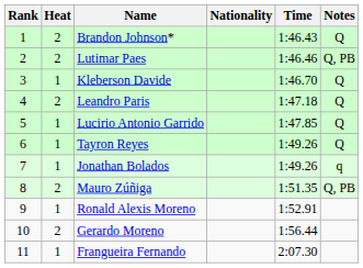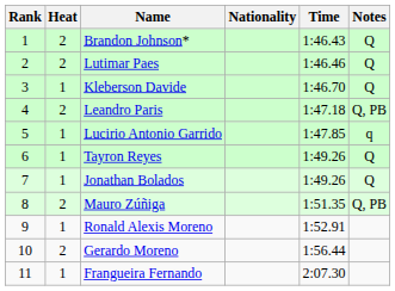Lutimar Paes | Notes: Q, PB -> Q
Leandro Paris | Notes: Q -> Q, PB
Lucirio Antonio Garrido | Notes: Q -> q
Jonathan Bolados | Notes: q -> Q
